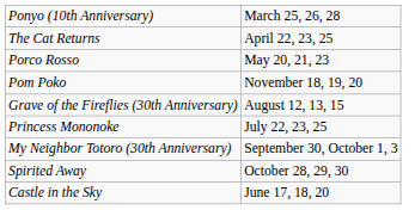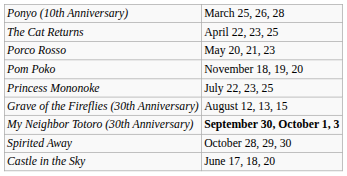rows swapped: Princess Mononoke <-> Grave of the Fireflies (30th Anniversary)
My Neighbor Totoro (30th Anniversary) | column 2: normal -> bold
